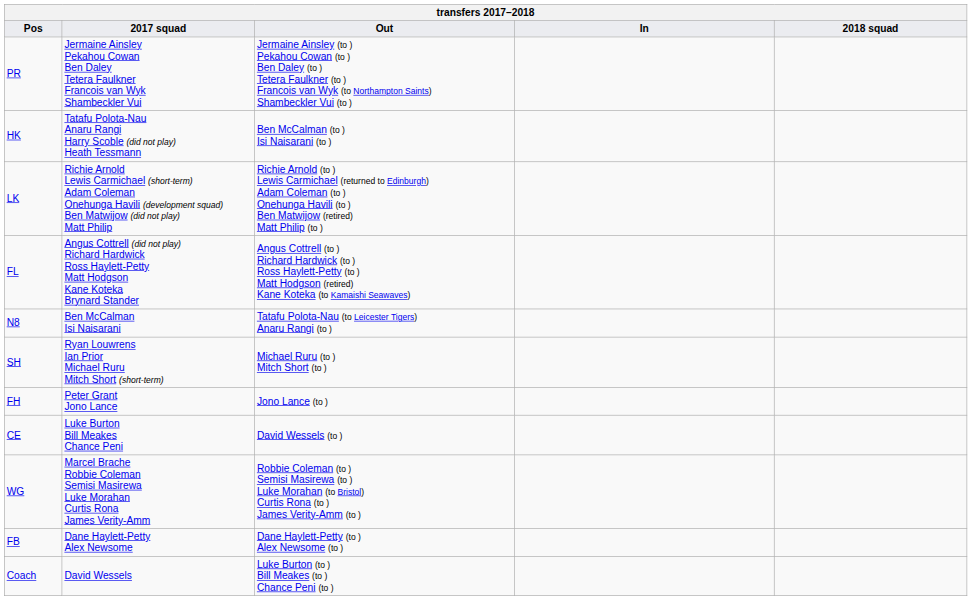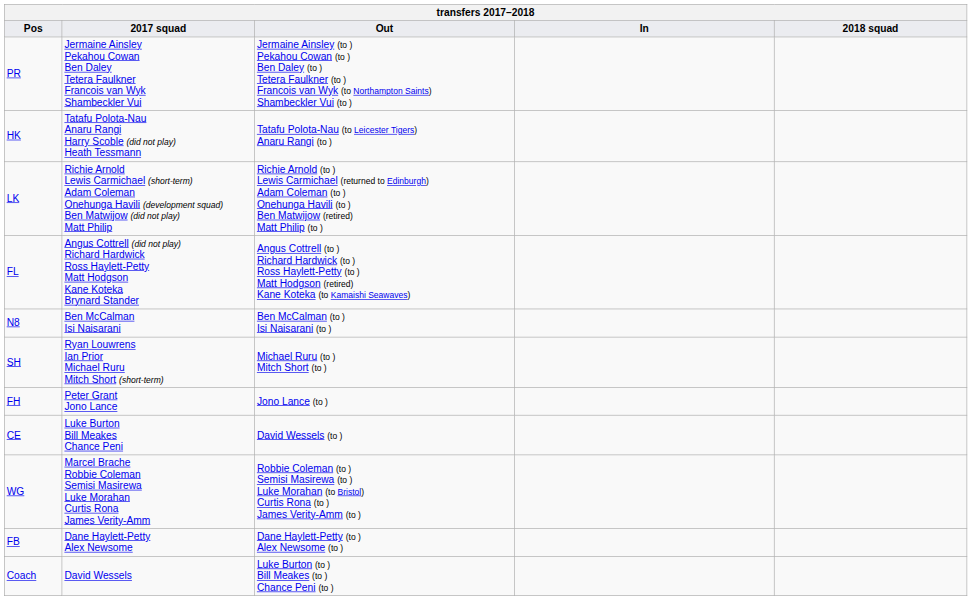HK | Out: Ben McCalman (to ) Isi Naisarani (to ) -> Tatafu Polota-Nau (to Leicester Tigers) Anaru Rangi (to )
N8 | Out: Tatafu Polota-Nau (to Leicester Tigers) Anaru Rangi (to ) -> Ben McCalman (to ) Isi Naisarani (to )
